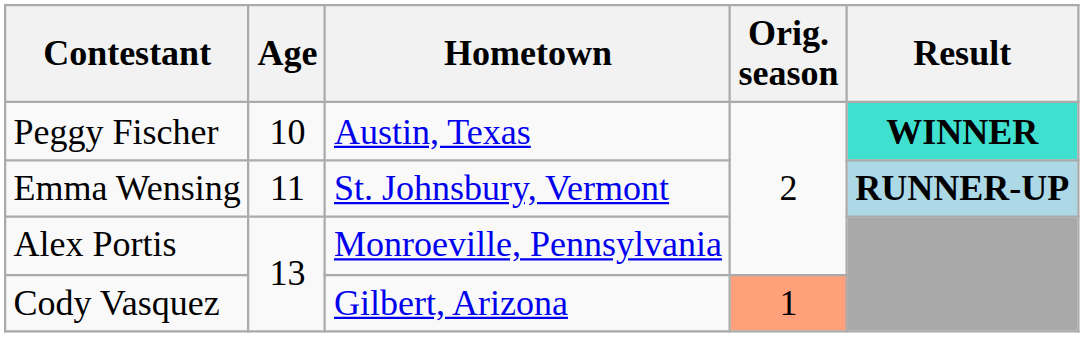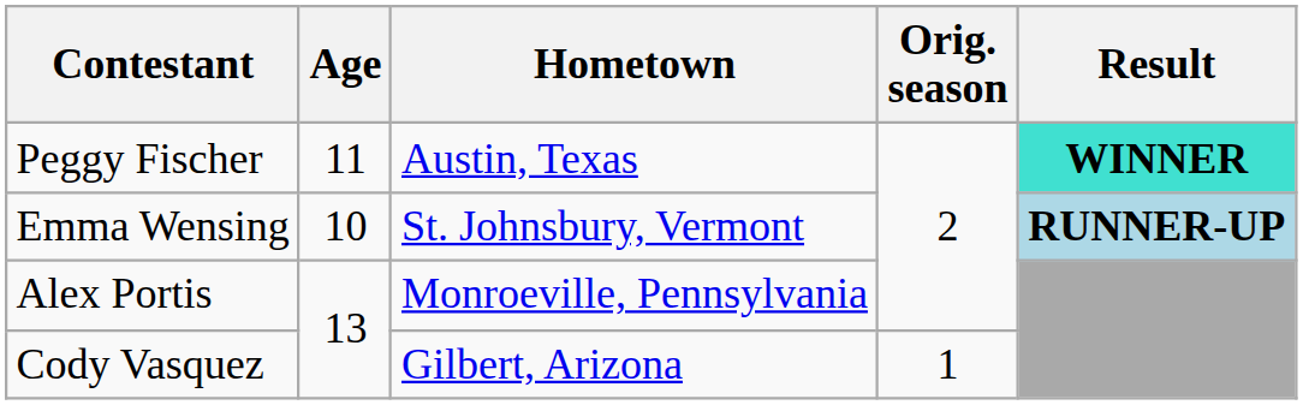Peggy Fischer | Age: 10 -> 11
Emma Wensing | Age: 11 -> 10
Cody Vasquez | Orig. season: lightsalmon background -> no background
